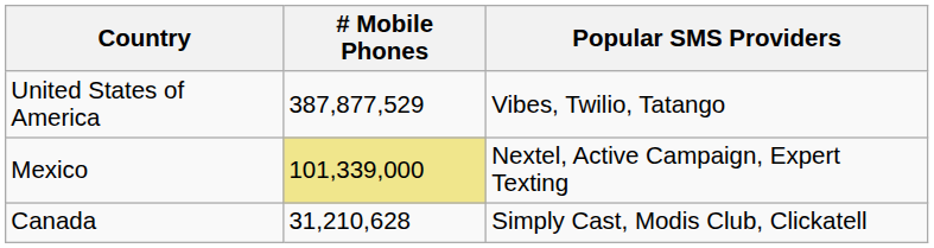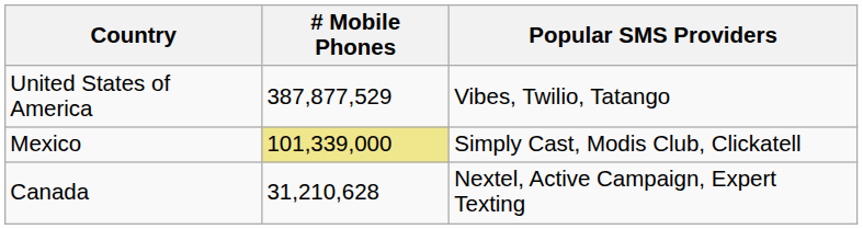Mexico | Popular SMS Providers: Nextel, Active Campaign, Expert Texting -> Simply Cast, Modis Club, Clickatell
Canada | Popular SMS Providers: Simply Cast, Modis Club, Clickatell -> Nextel, Active Campaign, Expert Texting
